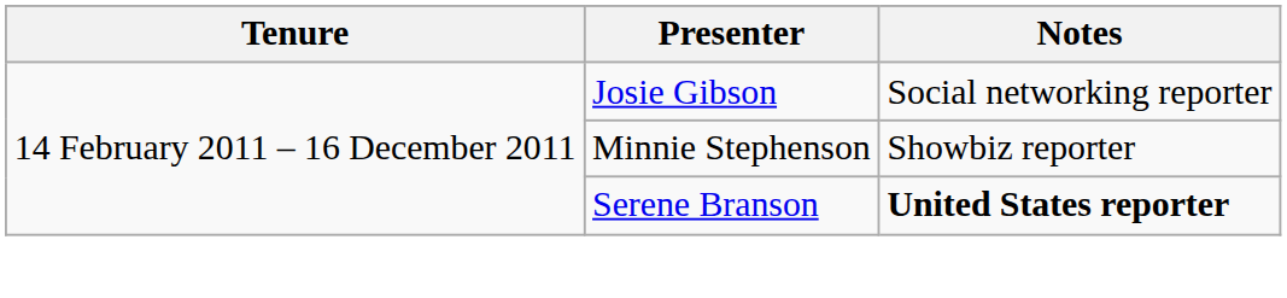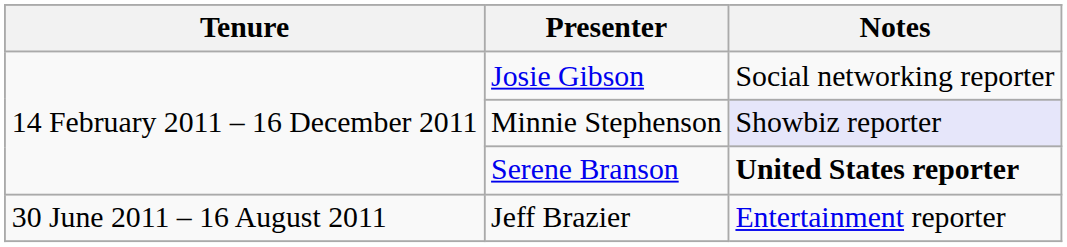Minnie Stephenson | Notes: no background -> lavender background
+ row: 30 June 2011 – 16 August 2011 | Jeff Brazier | Entertainment reporter
